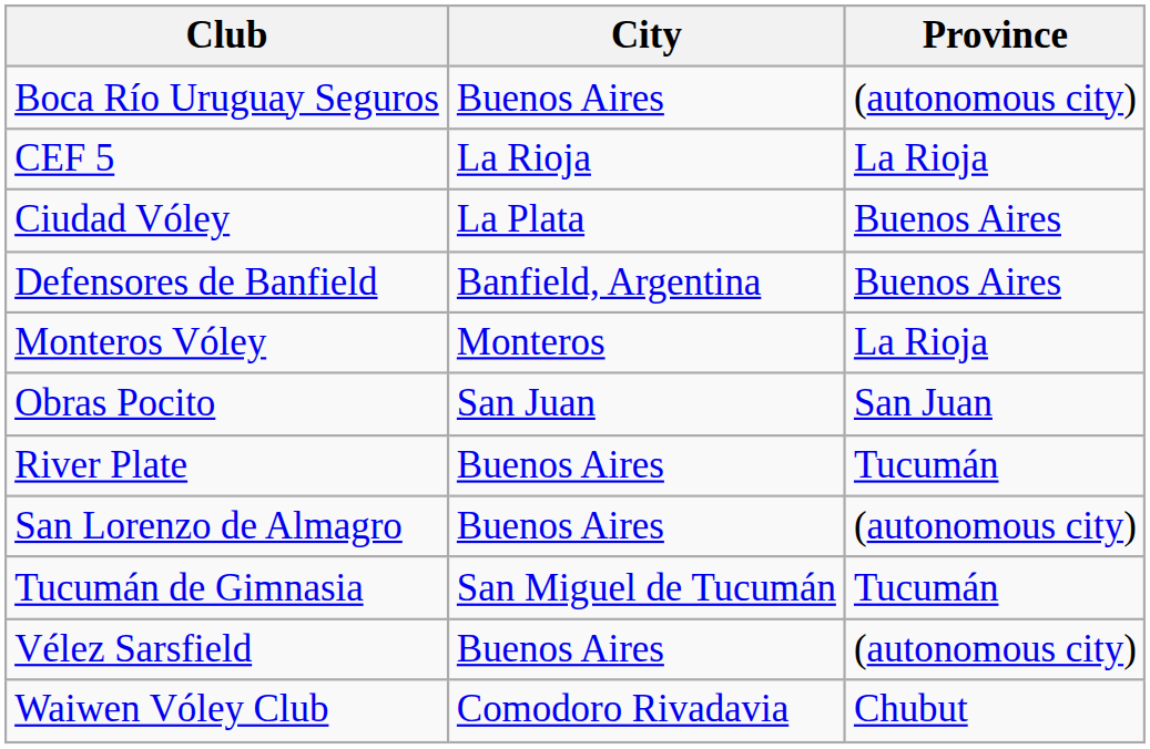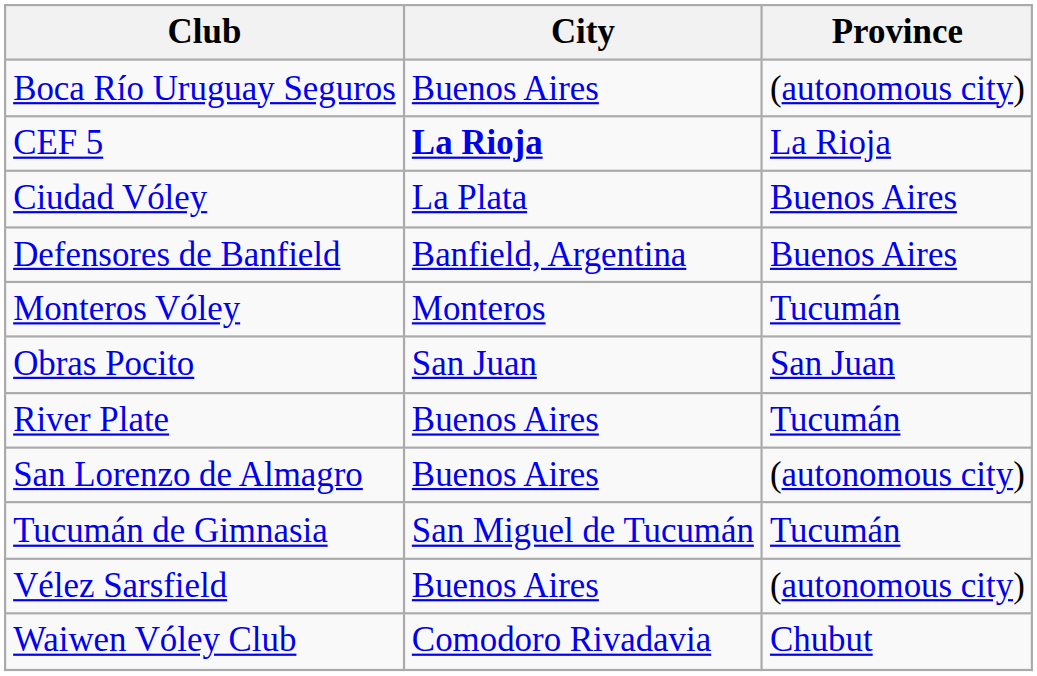CEF 5 | City: normal -> bold
Monteros Vóley | Province: La Rioja -> Tucumán
